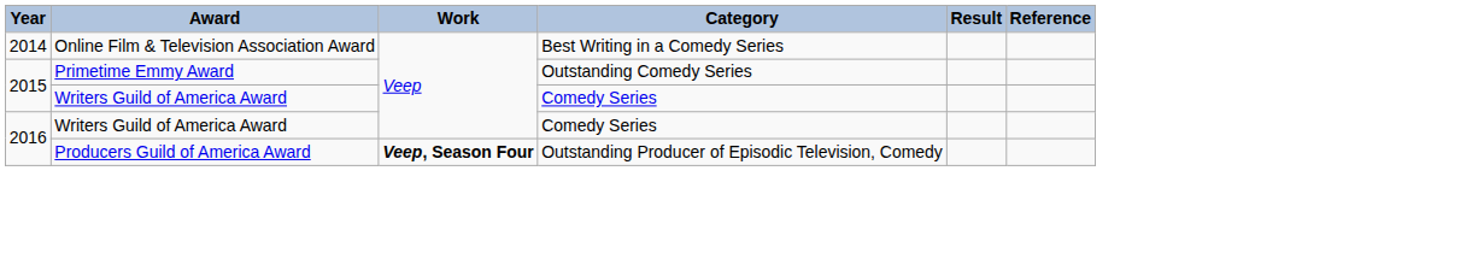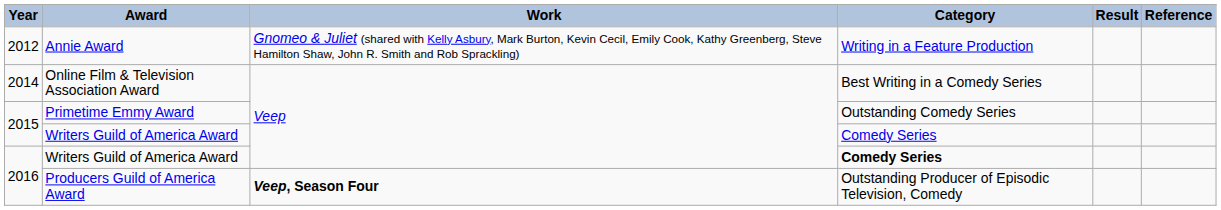+ row: 2012 | Annie Award | Gnomeo & Juliet (shared with Kelly Asbury, Mark Burton, Kevin Cecil, Emily Cook, Kathy Greenberg, Steve Hamilton Shaw, John R. Smith and Rob Sprackling) | Writing in a Feature Production
2016 / Writers Guild of America Award | Category: normal -> bold
